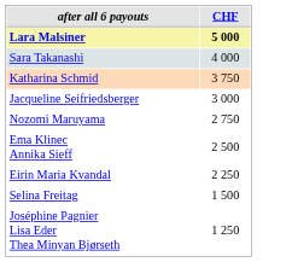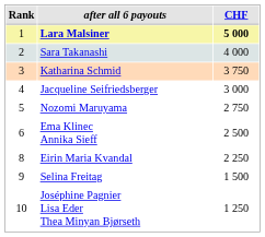+ column: Rank | 1 | 2 | 3 | 4 | 5 | 6 | 8 | 9 | 10
